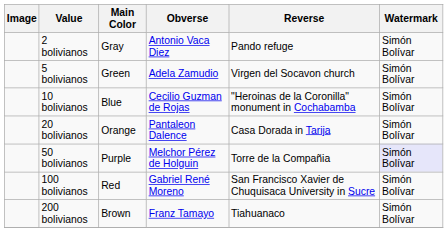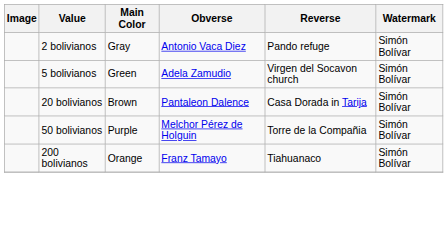- row: 10 bolivianos | Blue | Cecilio Guzman de Rojas | "Heroinas de la Coronilla" monument in Cochabamba | Simón Bolívar
20 bolivianos | Main Color: Orange -> Brown
50 bolivianos | Watermark: lavender background -> no background
- row: 100 bolivianos | Red | Gabriel René Moreno | San Francisco Xavier de Chuquisaca University in Sucre | Simón Bolívar
200 bolivianos | Main Color: Brown -> Orange
